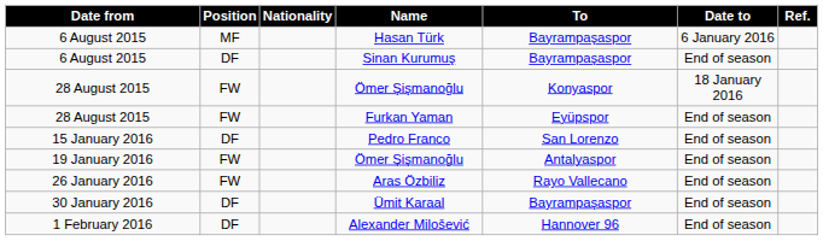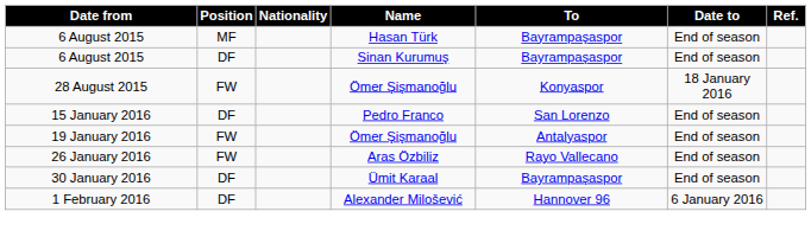Hasan Türk | Date to: 6 January 2016 -> End of season
- row: 28 August 2015 | FW | Furkan Yaman | Eyüpspor | End of season
Alexander Milošević | Date to: End of season -> 6 January 2016
